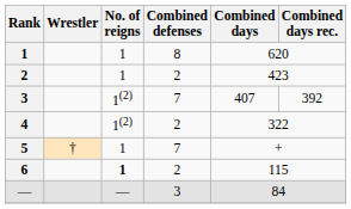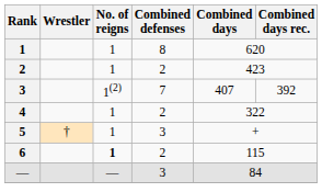4 | No. of reigns: 1(2) -> 1
5 | Combined defenses: 7 -> 3
